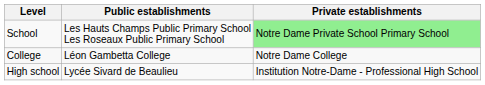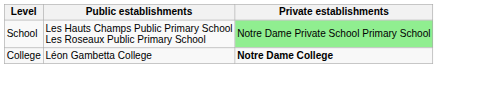College | Private establishments: normal -> bold
- row: High school | Lycée Sivard de Beaulieu | Institution Notre-Dame - Professional High School
